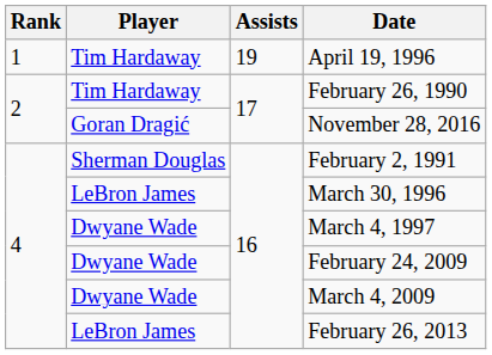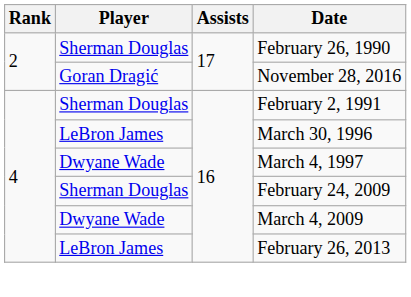- row: 1 | Tim Hardaway | 19 | April 19, 1996
February 26, 1990 | Player: Tim Hardaway -> Sherman Douglas
February 24, 2009 | Player: Dwyane Wade -> Sherman Douglas
